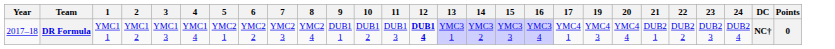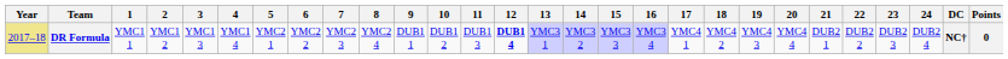+ column: 18 | YMC4 2
DR Formula | Year: no background -> khaki background
